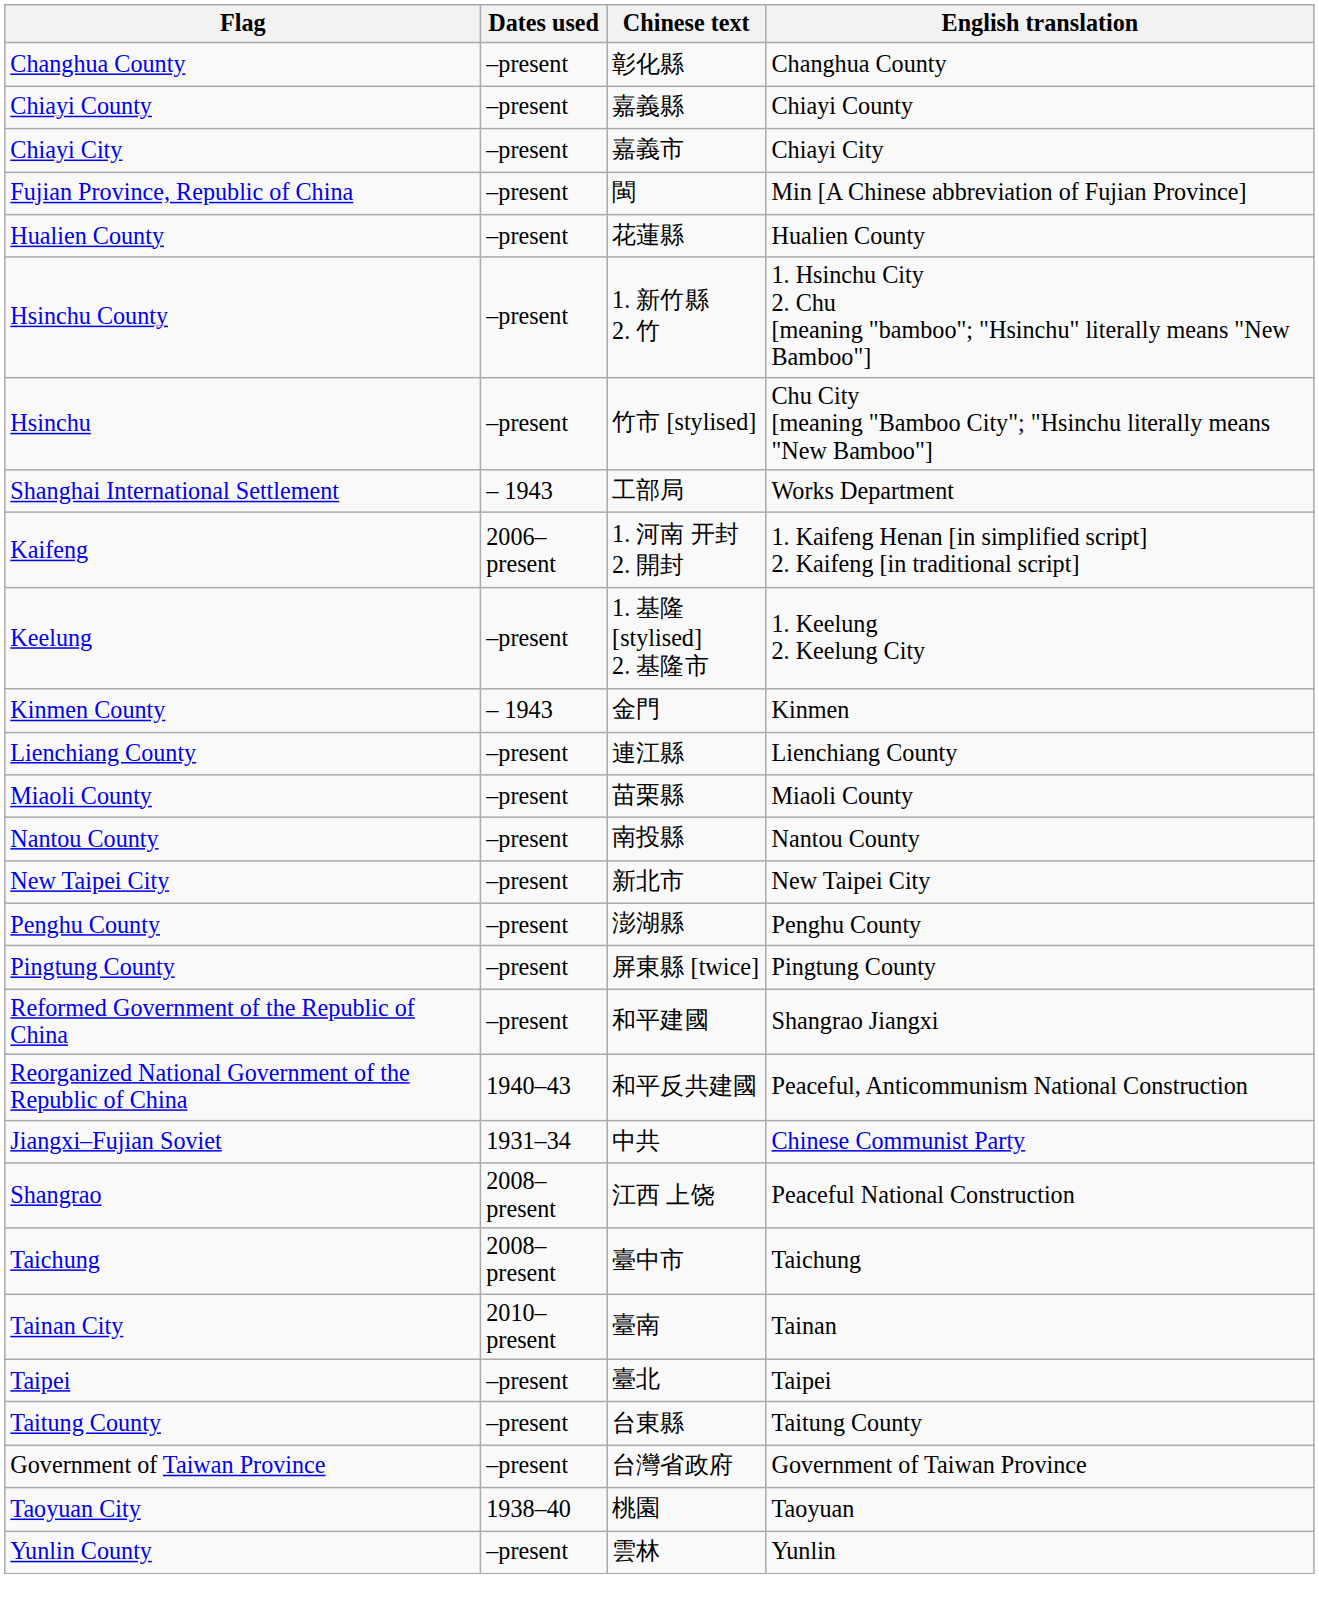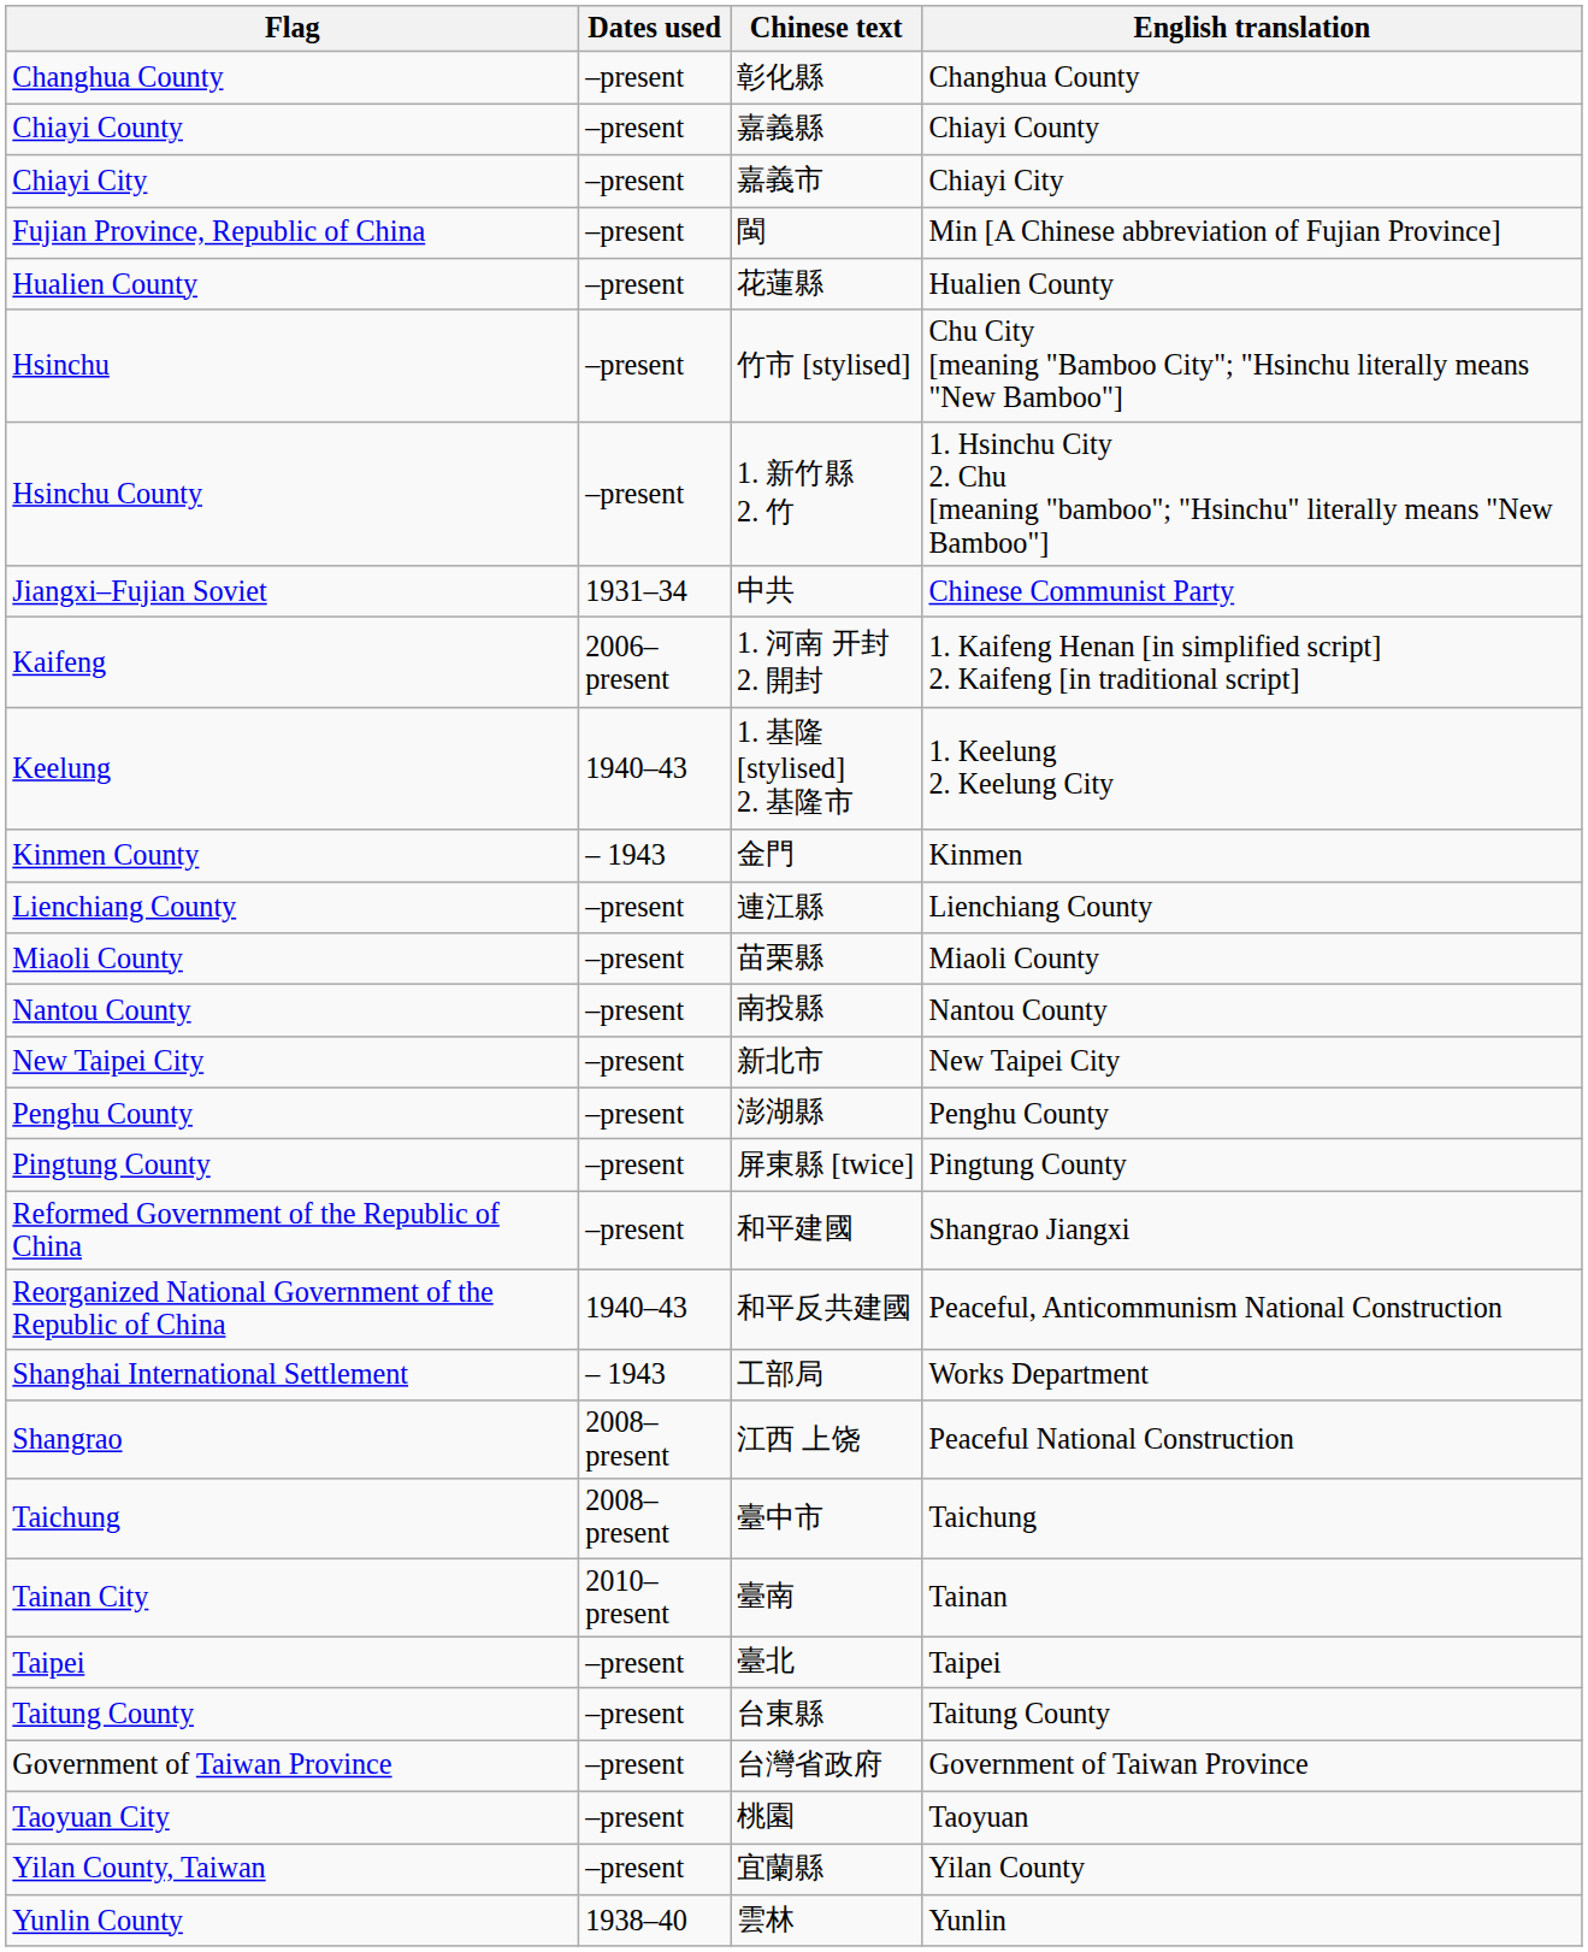rows swapped: Hsinchu <-> Hsinchu County
rows swapped: Jiangxi–Fujian Soviet <-> Shanghai International Settlement
Keelung | Dates used: –present -> 1940–43
Taoyuan City | Dates used: 1938–40 -> –present
+ row: Yilan County, Taiwan | –present | 宜蘭縣 | Yilan County
Yunlin County | Dates used: –present -> 1938–40
